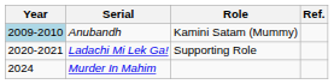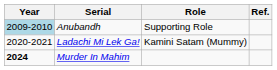Anubandh | Role: Kamini Satam (Mummy) -> Supporting Role
Ladachi Mi Lek Ga! | Role: Supporting Role -> Kamini Satam (Mummy)
Murder In Mahim | Year: normal -> bold
